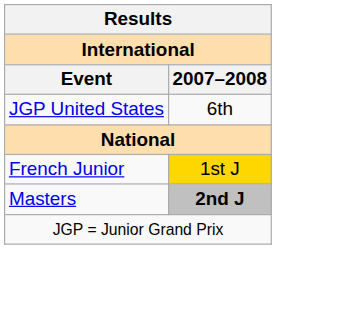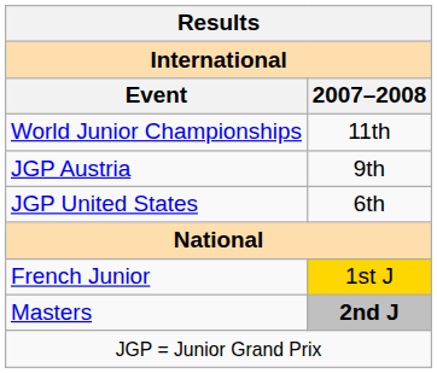+ row: World Junior Championships | 11th
+ row: JGP Austria | 9th
